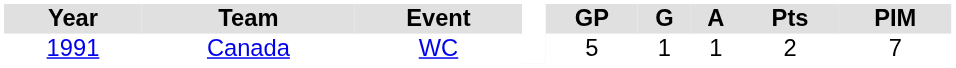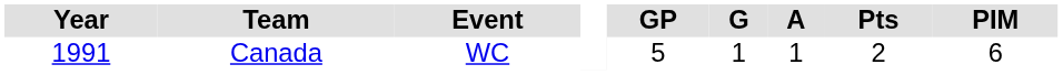Canada | PIM: 7 -> 6
